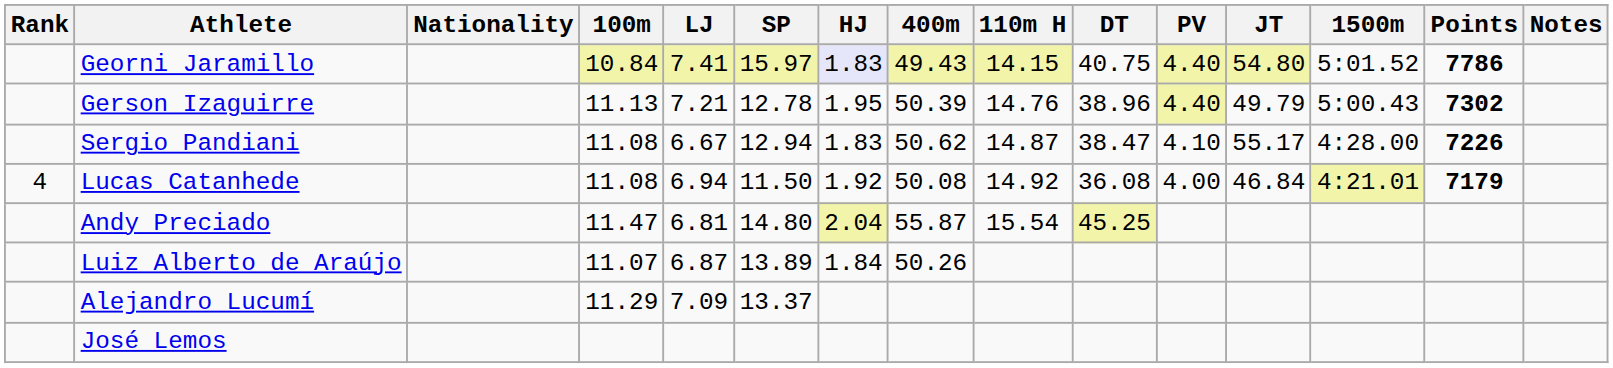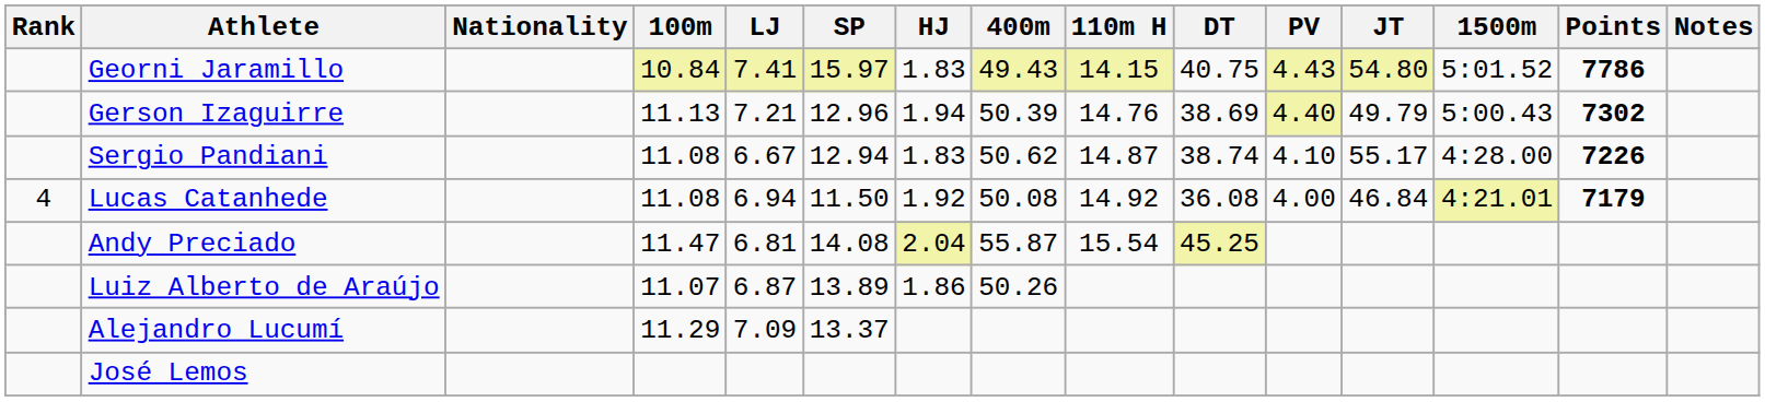Georni Jaramillo | HJ: lavender background -> no background
Georni Jaramillo | PV: 4.40 -> 4.43
Gerson Izaguirre | SP: 12.78 -> 12.96
Gerson Izaguirre | HJ: 1.95 -> 1.94
Gerson Izaguirre | DT: 38.96 -> 38.69
Sergio Pandiani | DT: 38.47 -> 38.74
Andy Preciado | SP: 14.80 -> 14.08
Luiz Alberto de Araújo | HJ: 1.84 -> 1.86
